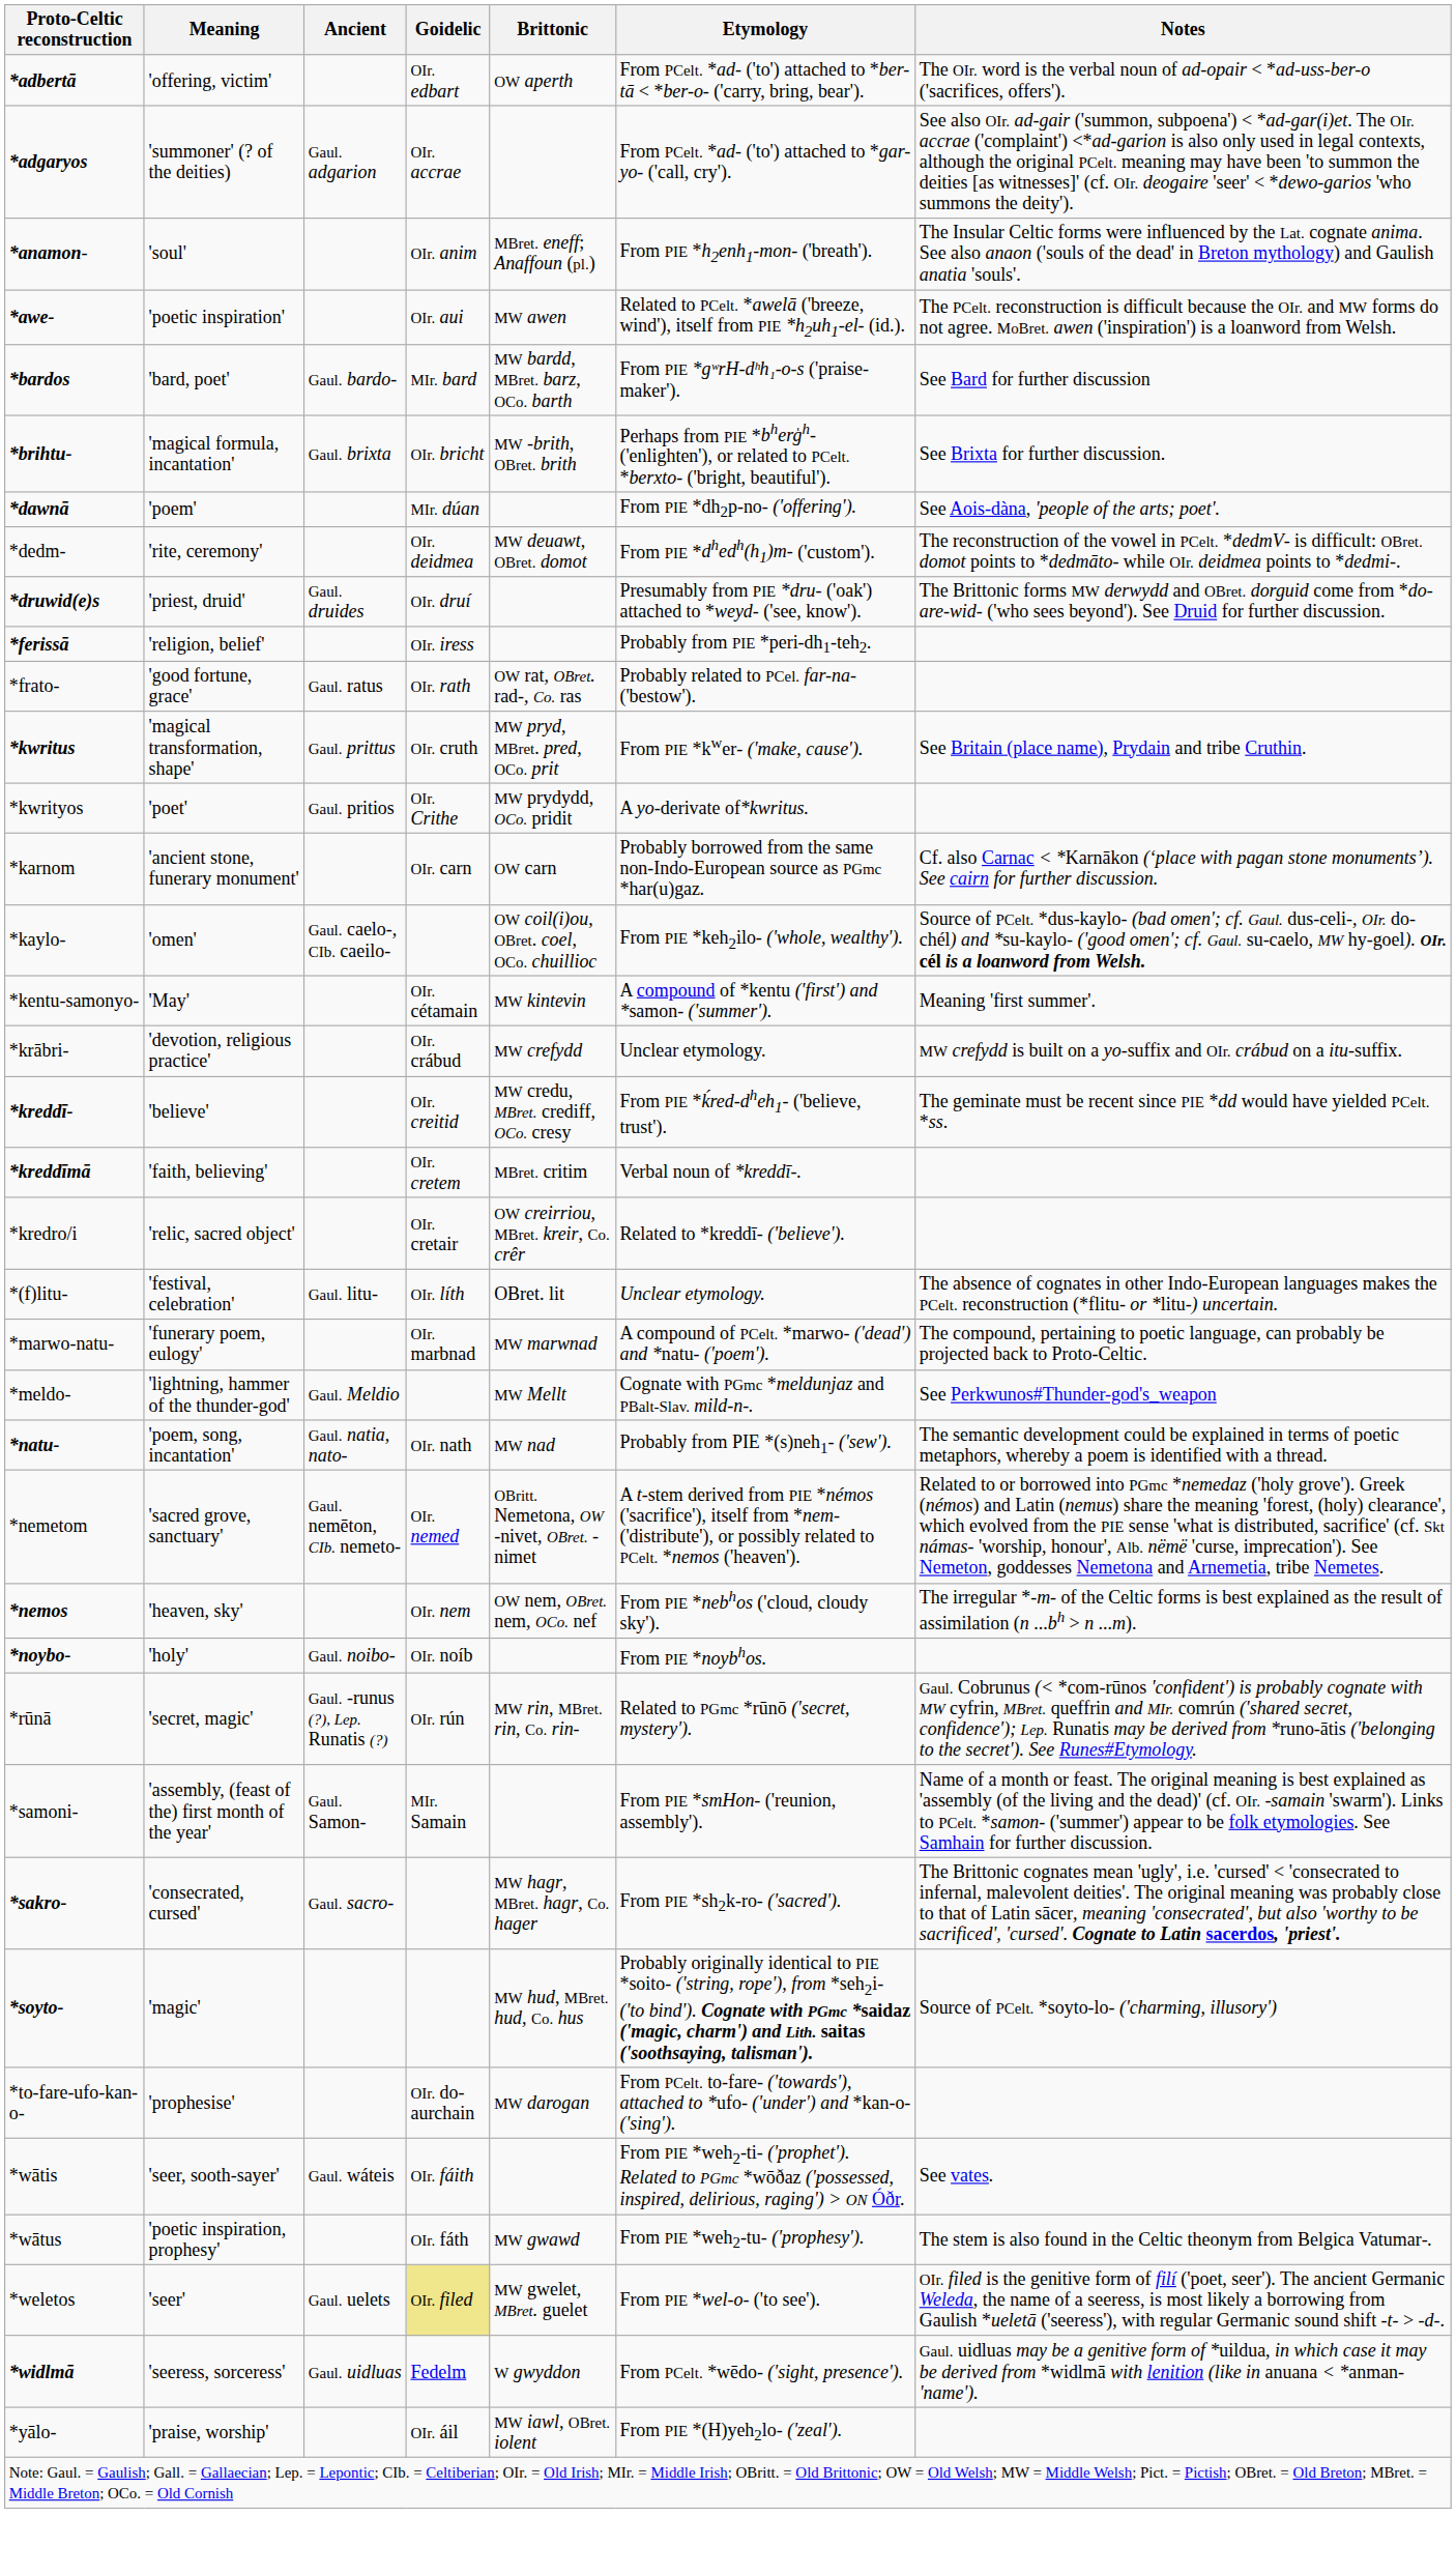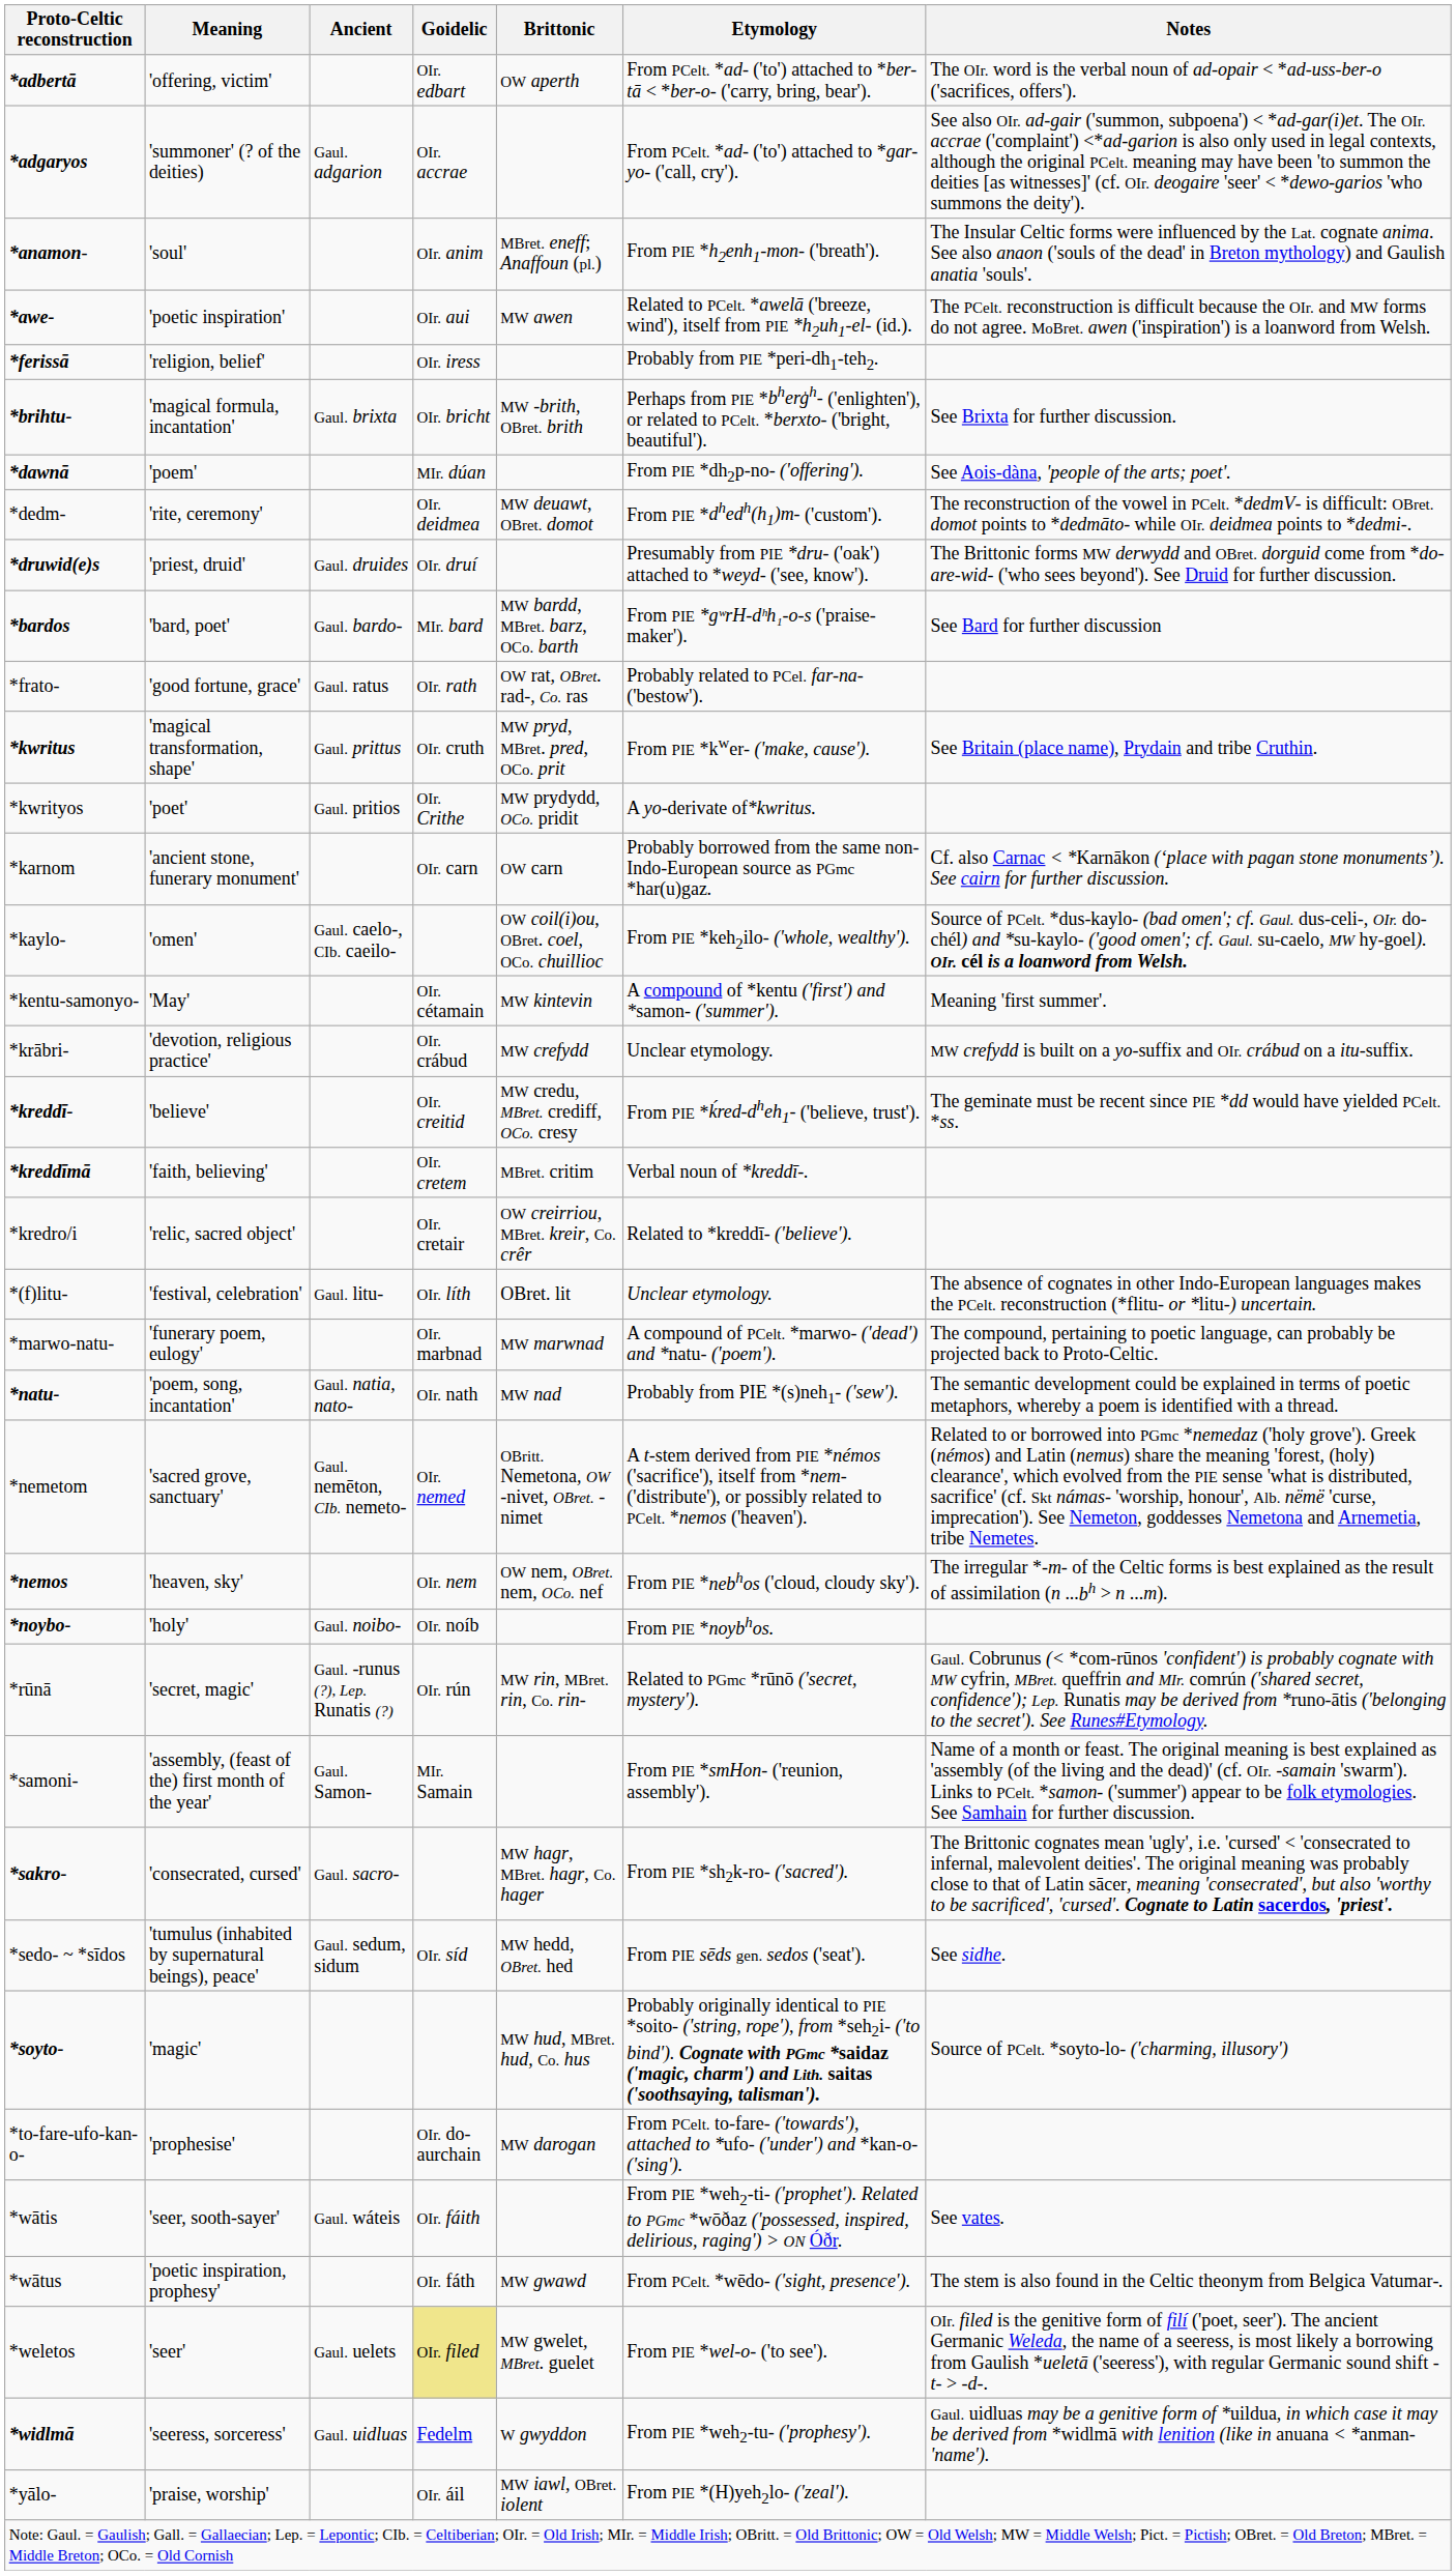rows swapped: *bardos <-> *ferissā
- row: *meldo- | 'lightning, hammer of the thunder-god' | Gaul. Meldio | MW Mellt | Cognate with PGmc *meldunjaz and PBalt-Slav. mild-n-. | See Perkwunos#Thunder-god's_weapon
+ row: *sedo- ~ *sīdos | 'tumulus (inhabited by supernatural beings), peace' | Gaul. sedum, sidum | OIr. síd | MW hedd, OBret. hed | From PIE sēds gen. sedos ('seat'). | See sidhe.
*wātus | Etymology: From PIE *weh2-tu- ('prophesy'). -> From PCelt. *wēdo- ('sight, presence').
*widlmā | Etymology: From PCelt. *wēdo- ('sight, presence'). -> From PIE *weh2-tu- ('prophesy').
